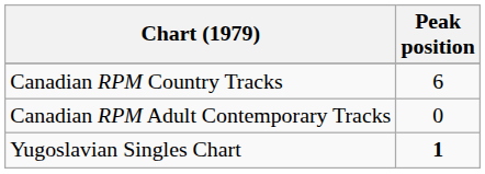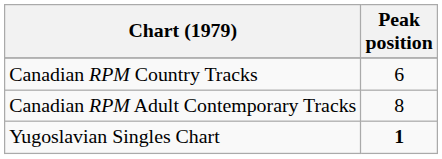Canadian RPM Adult Contemporary Tracks | Peak position: 0 -> 8
